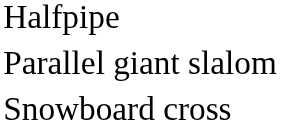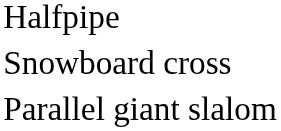rows swapped: Parallel giant slalom <-> Snowboard cross
